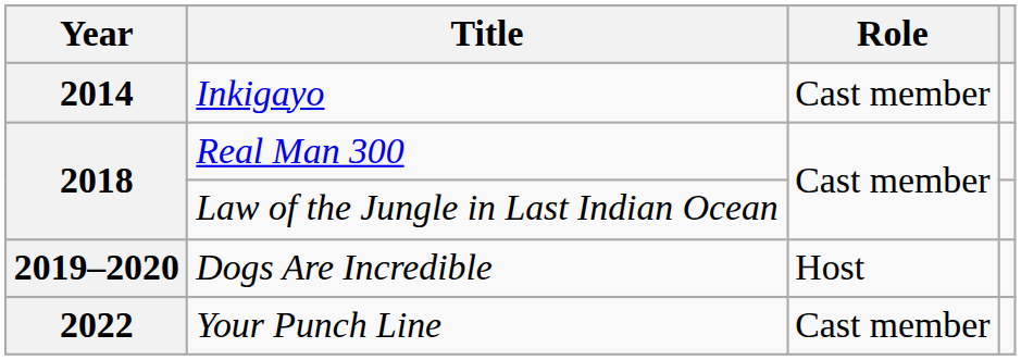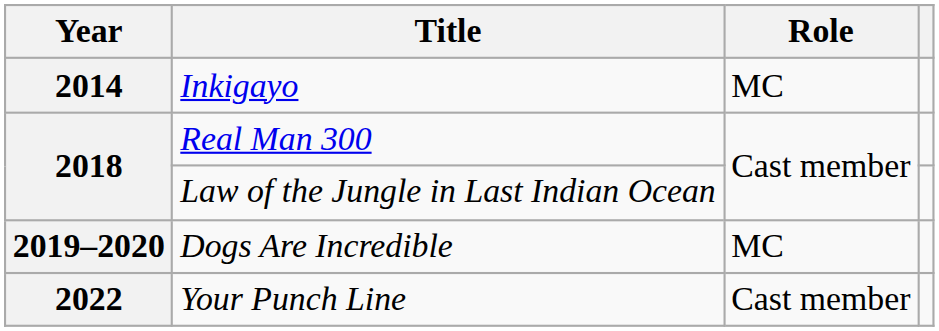Inkigayo | Role: Cast member -> MC
Dogs Are Incredible | Role: Host -> MC
